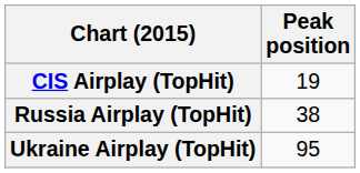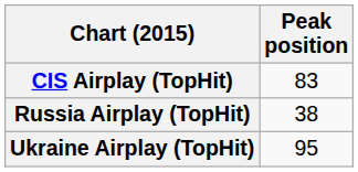CIS Airplay (TopHit) | Peak position: 19 -> 83
